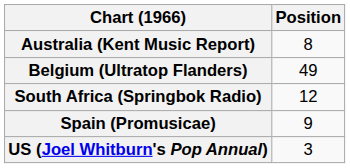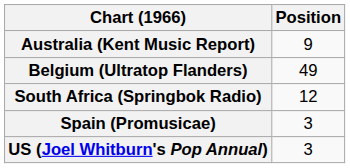Australia (Kent Music Report) | Position: 8 -> 9
Spain (Promusicae) | Position: 9 -> 3
